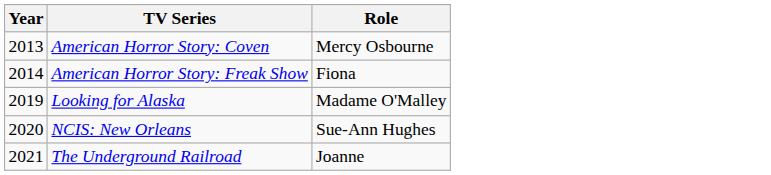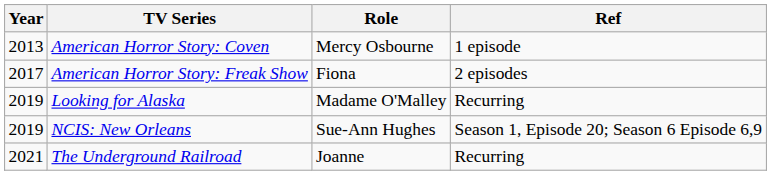+ column: Ref | 1 episode | 2 episodes | Recurring | Season 1, Episode 20; Season 6 Episode 6,9 | Recurring
American Horror Story: Freak Show | Year: 2014 -> 2017
NCIS: New Orleans | Year: 2020 -> 2019
